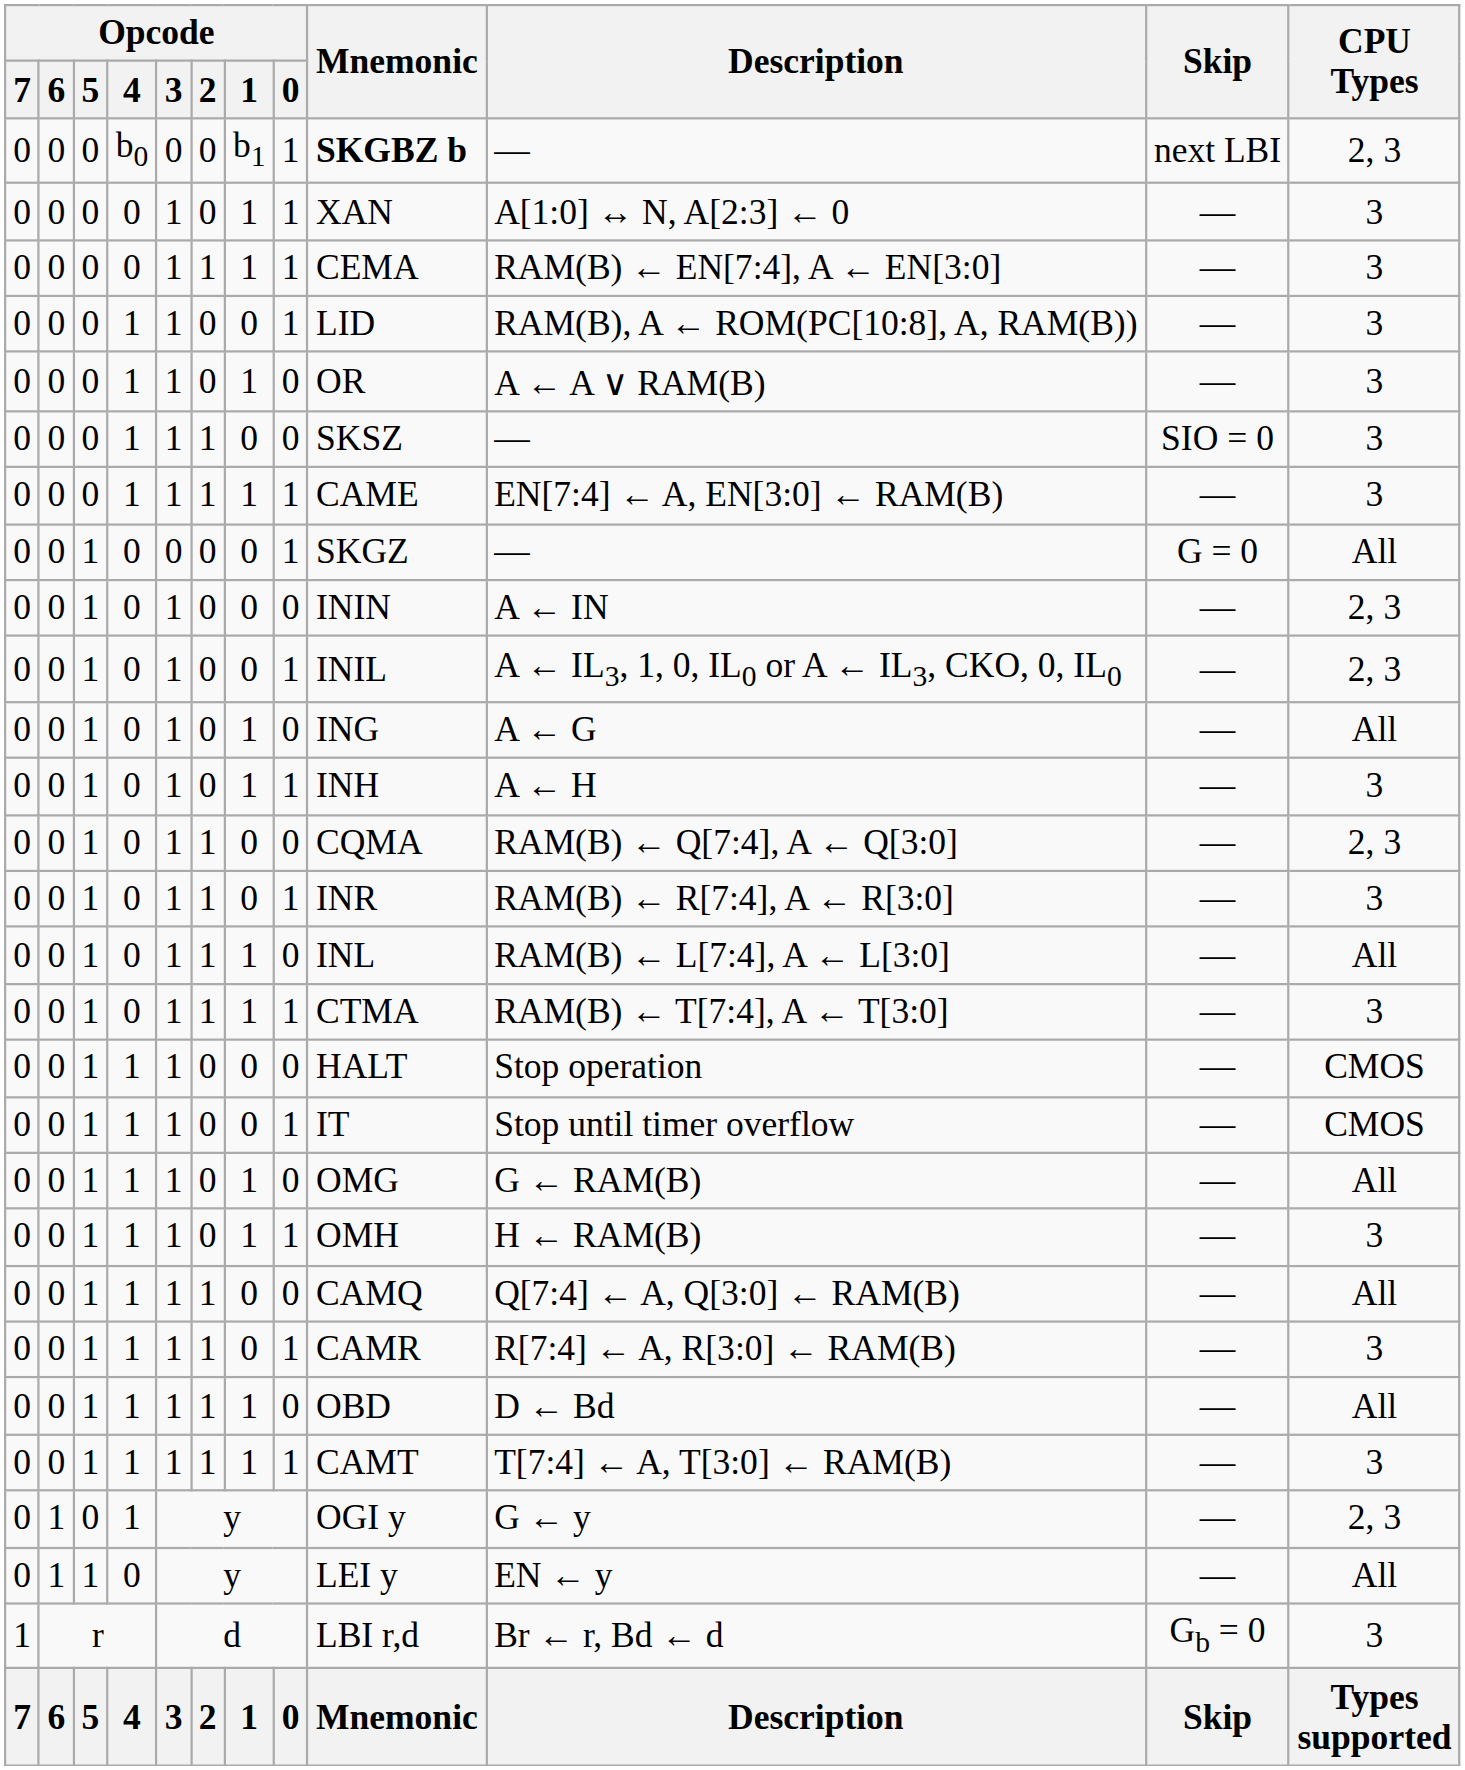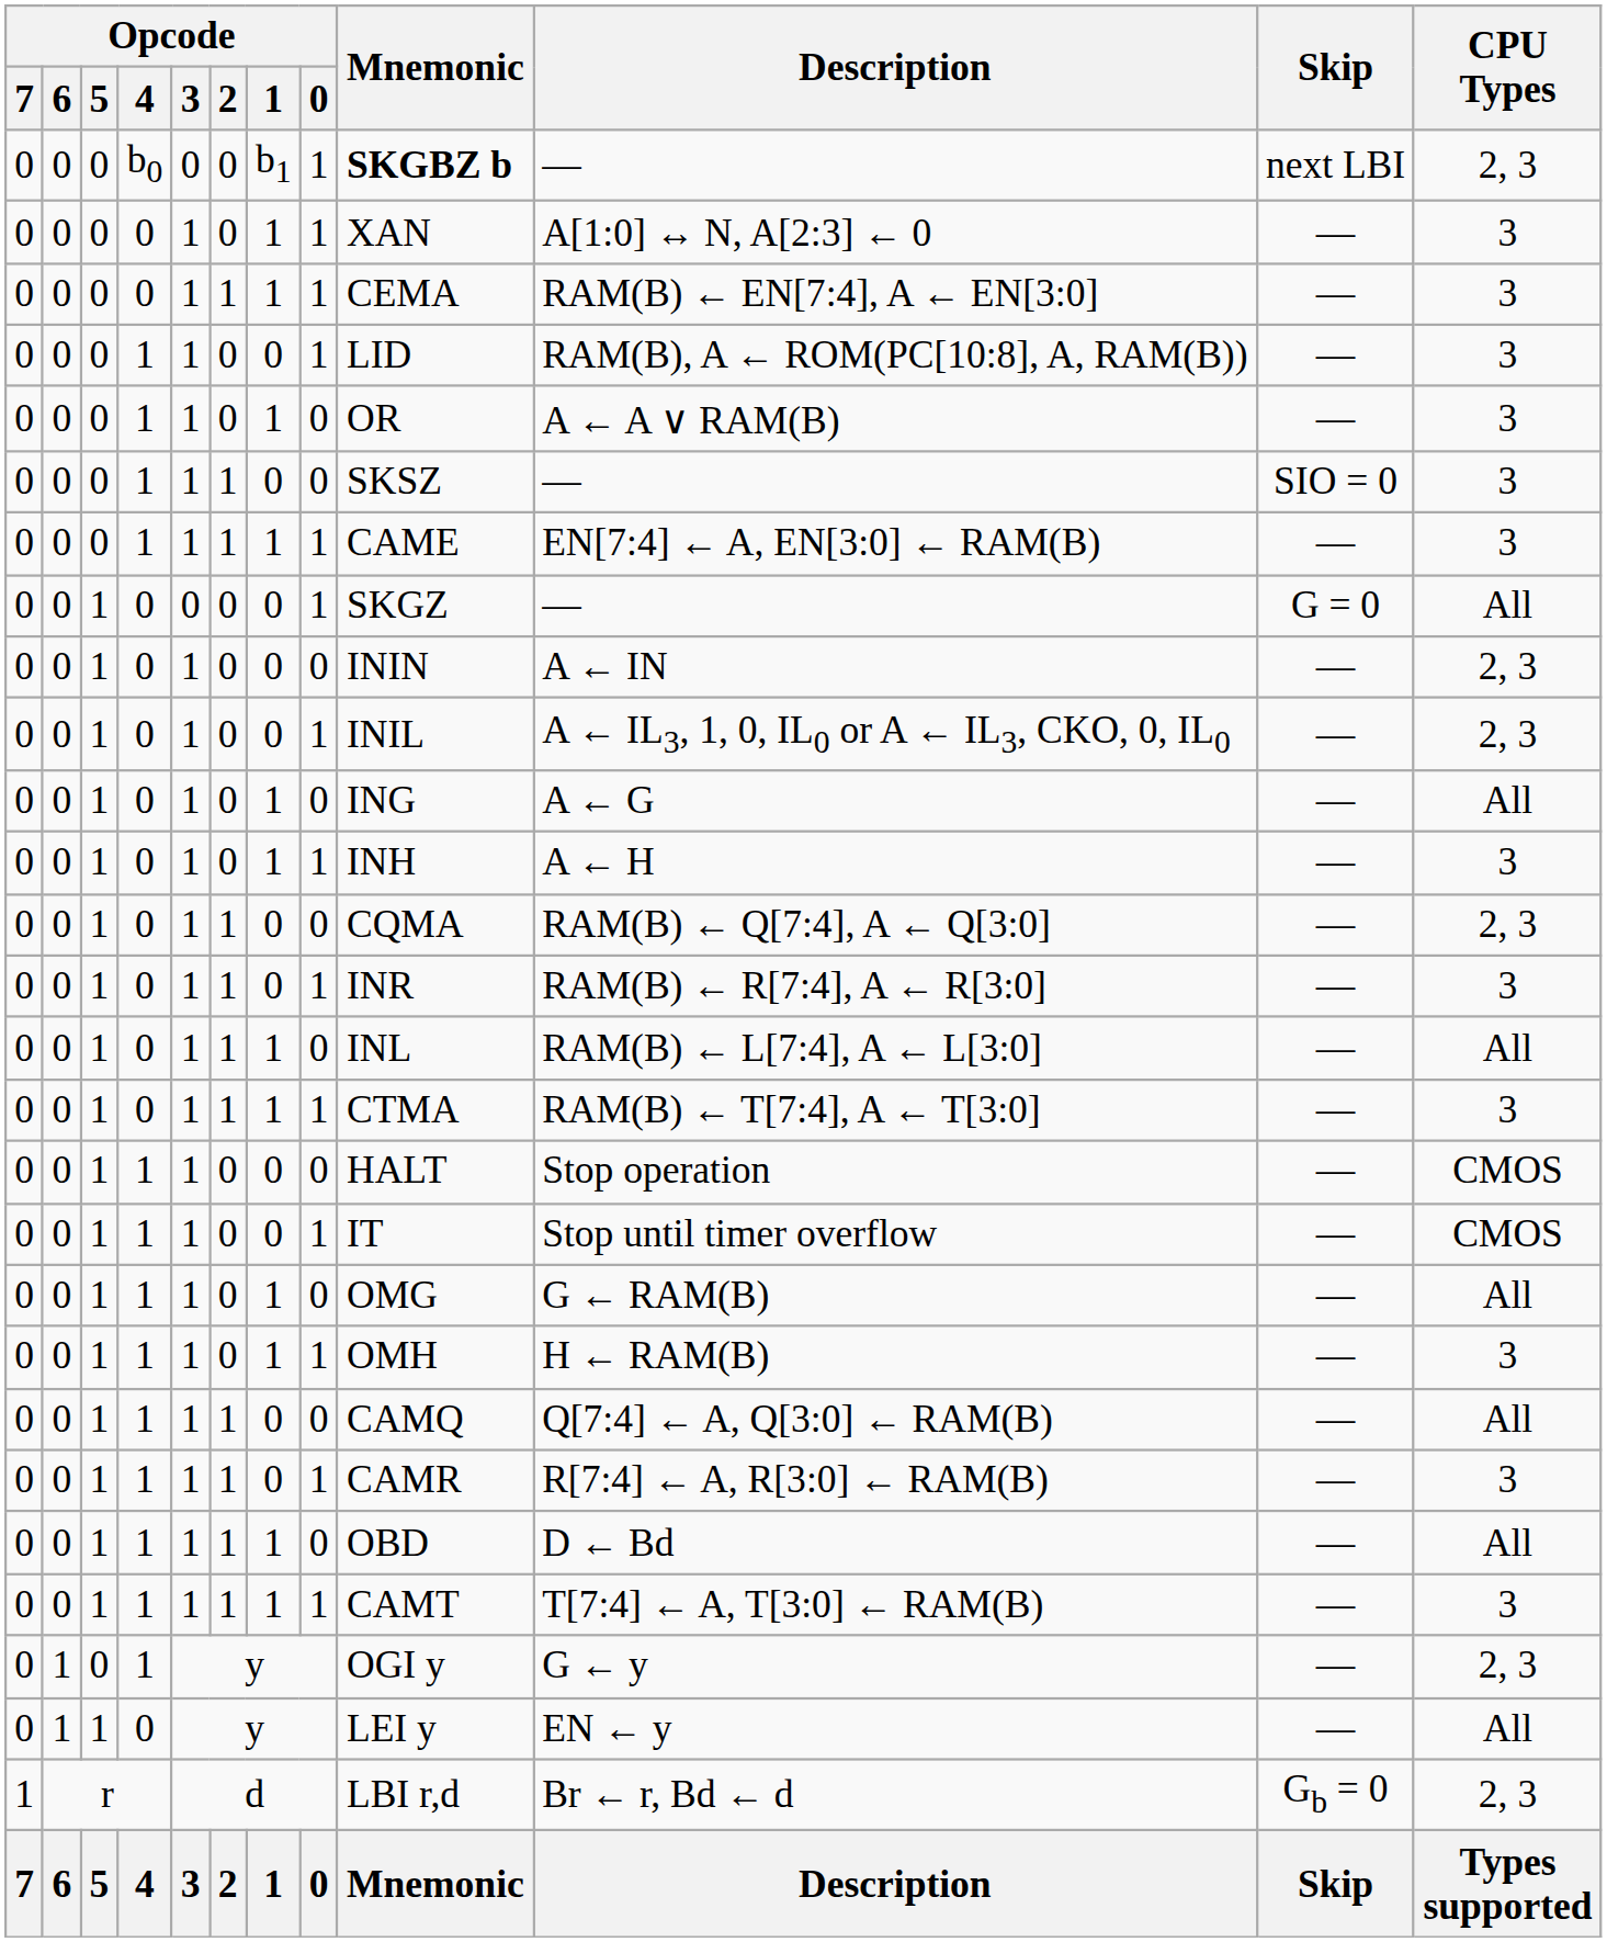r | CPU Types: 3 -> 2, 3
